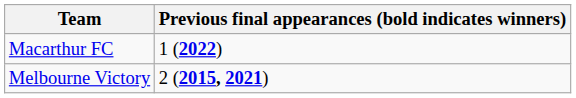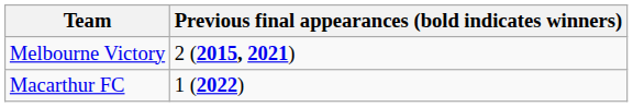rows swapped: Melbourne Victory <-> Macarthur FC
